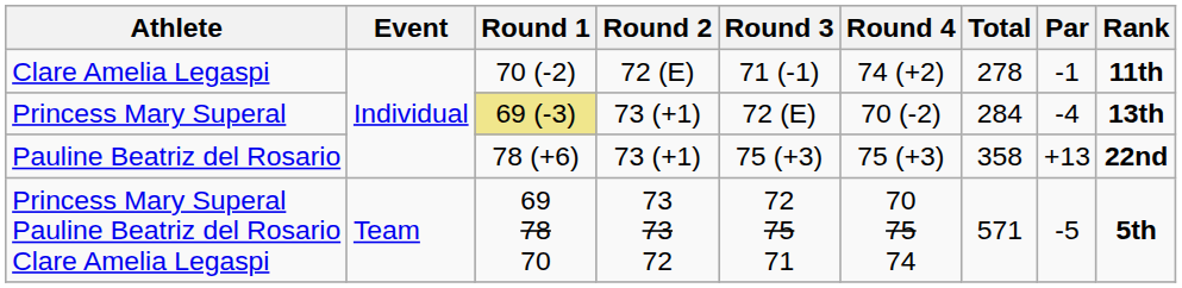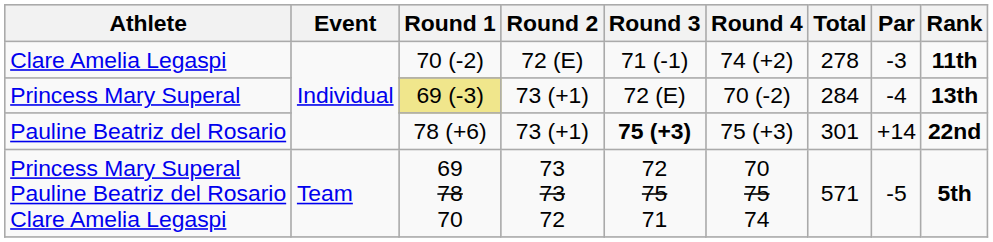Clare Amelia Legaspi | Par: -1 -> -3
Pauline Beatriz del Rosario | Round 3: normal -> bold
Pauline Beatriz del Rosario | Total: 358 -> 301
Pauline Beatriz del Rosario | Par: +13 -> +14
